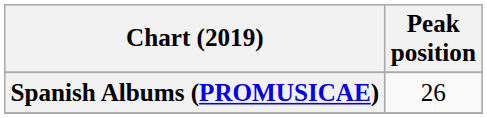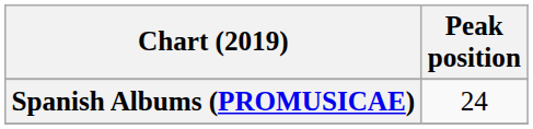Spanish Albums (PROMUSICAE) | Peak position: 26 -> 24
